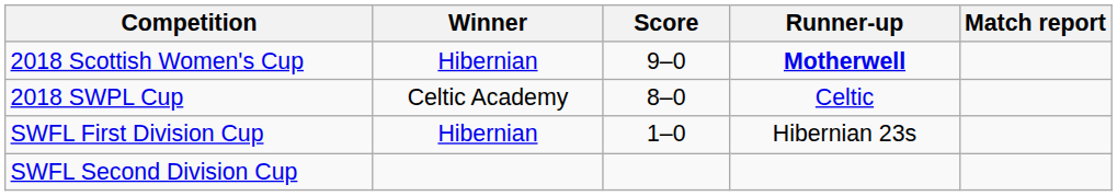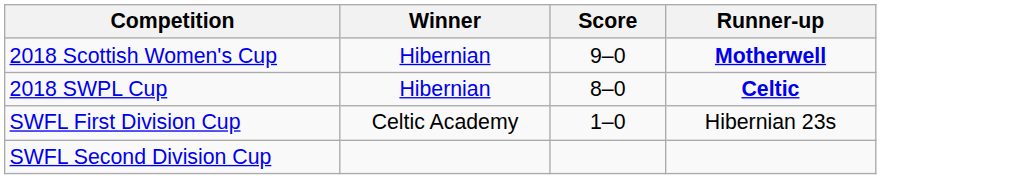- column: Match report
2018 SWPL Cup | Winner: Celtic Academy -> Hibernian
2018 SWPL Cup | Runner-up: normal -> bold
SWFL First Division Cup | Winner: Hibernian -> Celtic Academy
